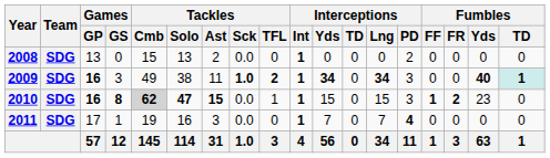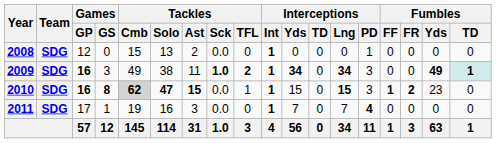2008 | Games / GP: 13 -> 12
2008 | Interceptions / PD: 2 -> 1
2009 | Fumbles / Yds: 40 -> 49
2010 | Interceptions / Lng: normal -> bold
